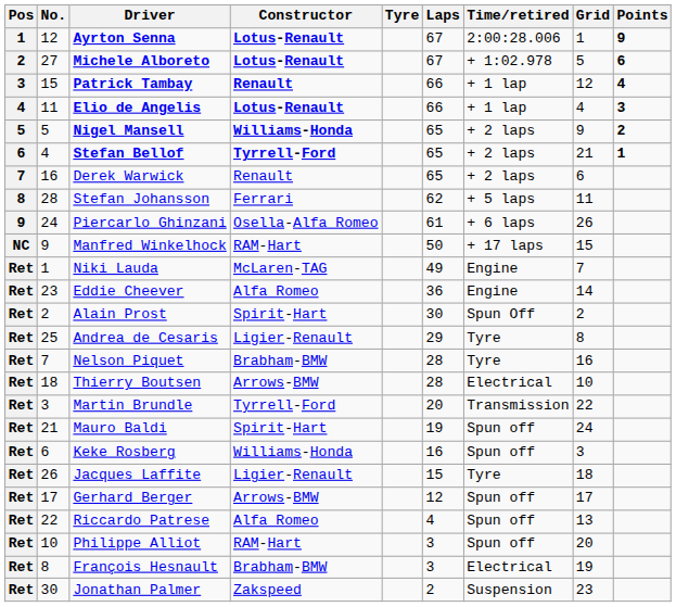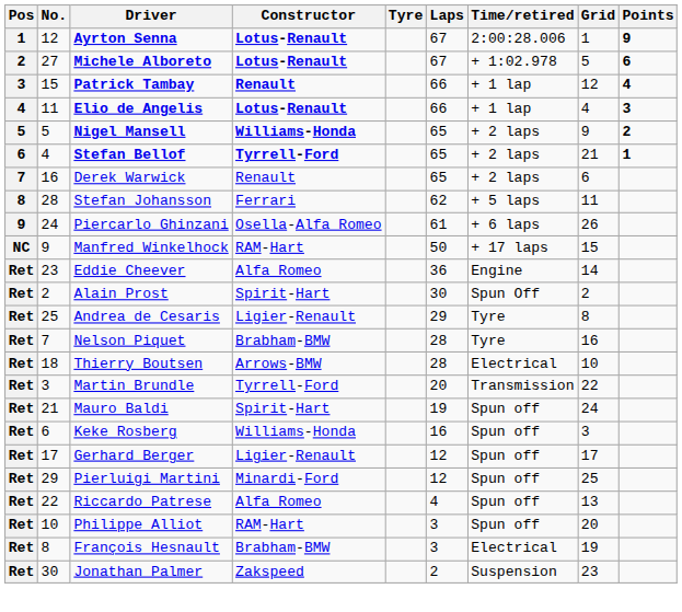- row: Ret | 1 | Niki Lauda | McLaren-TAG | 49 | Engine | 7
- row: Ret | 26 | Jacques Laffite | Ligier-Renault | 15 | Tyre | 18
Gerhard Berger | Constructor: Arrows-BMW -> Ligier-Renault
+ row: Ret | 29 | Pierluigi Martini | Minardi-Ford | 12 | Spun off | 25
